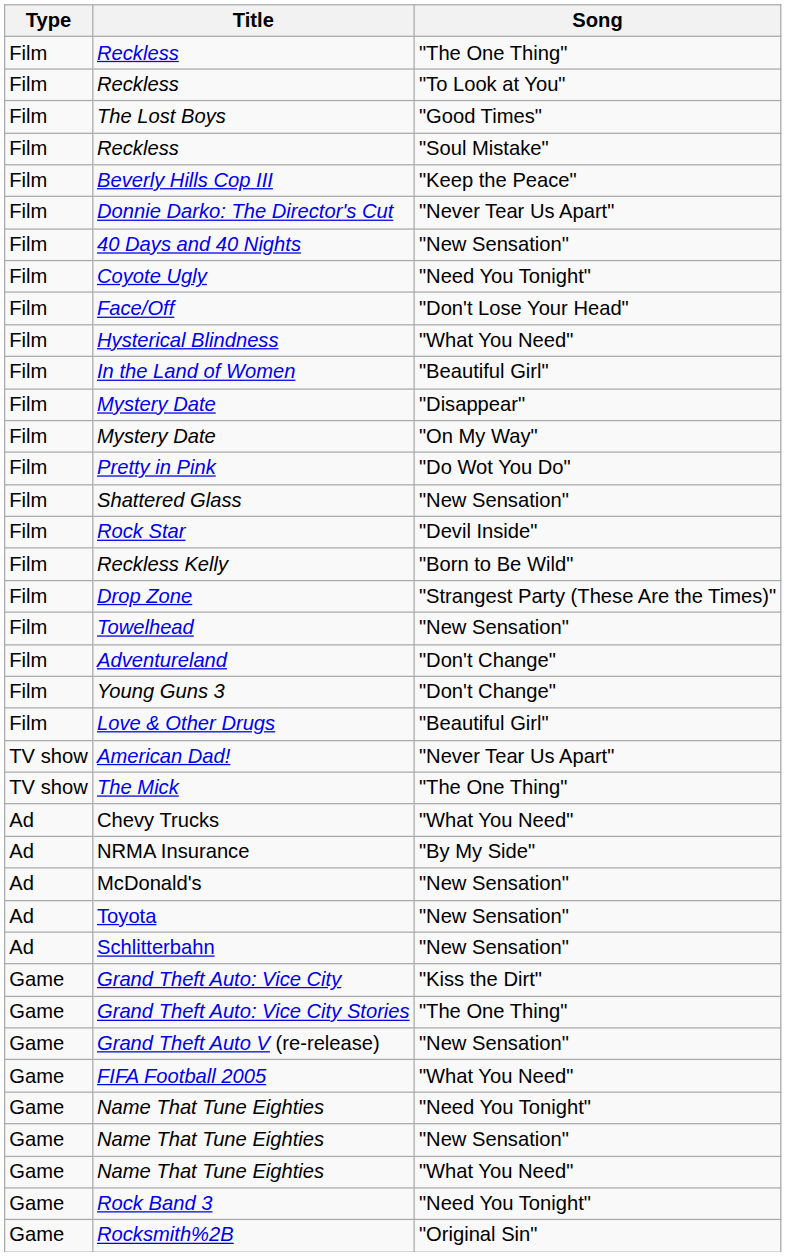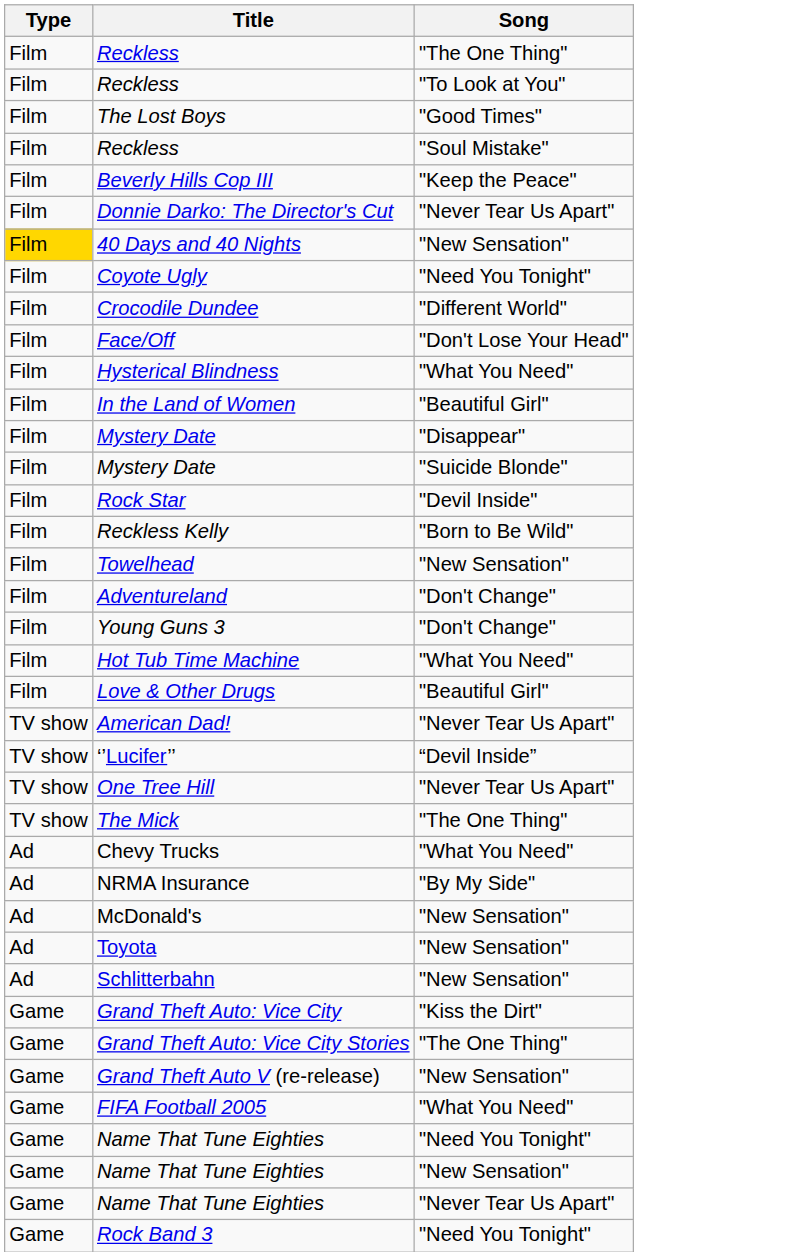40 Days and 40 Nights | Type: no background -> gold background
+ row: Film | Crocodile Dundee | "Different World"
- row: Film | Mystery Date | "On My Way"
+ row: Film | Mystery Date | "Suicide Blonde"
- row: Film | Pretty in Pink | "Do Wot You Do"
- row: Film | Shattered Glass | "New Sensation"
- row: Film | Drop Zone | "Strangest Party (These Are the Times)"
+ row: Film | Hot Tub Time Machine | "What You Need"
+ row: TV show | ‘’Lucifer’’ | “Devil Inside”
+ row: TV show | One Tree Hill | "Never Tear Us Apart"
+ row: Game | Name That Tune Eighties | "Never Tear Us Apart"
- row: Game | Name That Tune Eighties | "What You Need"
- row: Game | Rocksmith%2B | "Original Sin"
